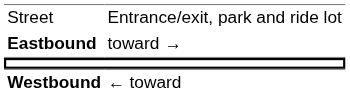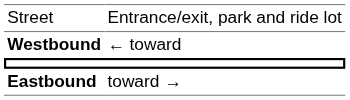rows swapped: Westbound <-> Eastbound
